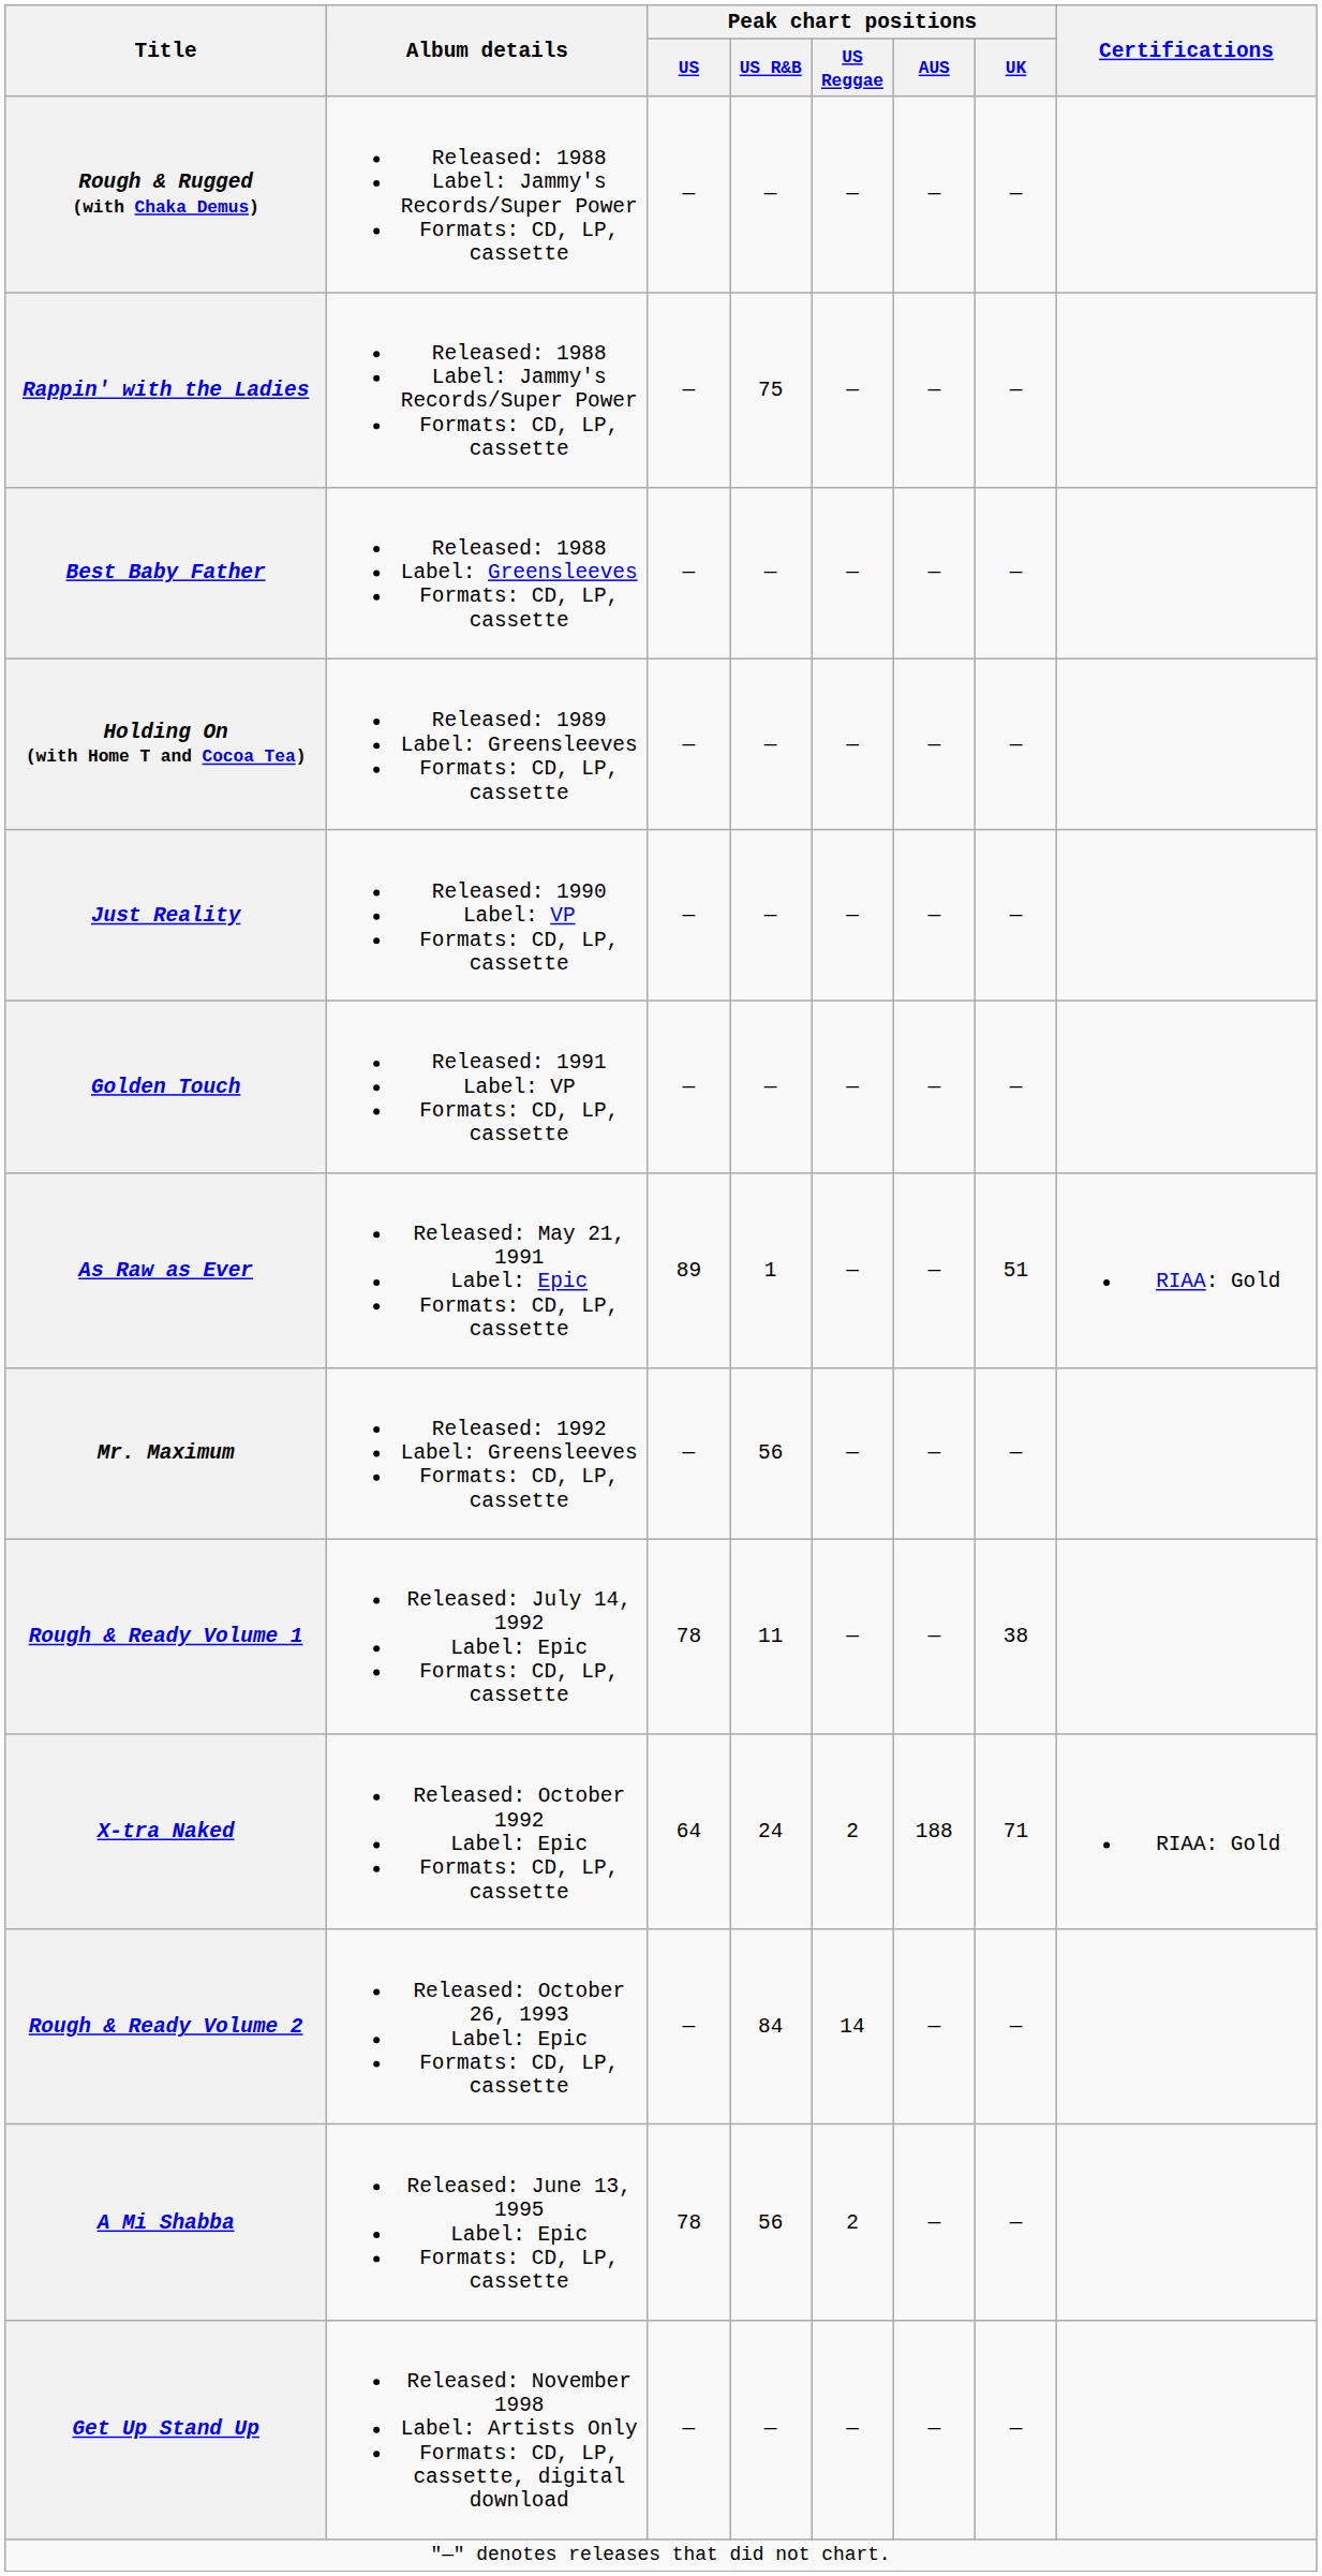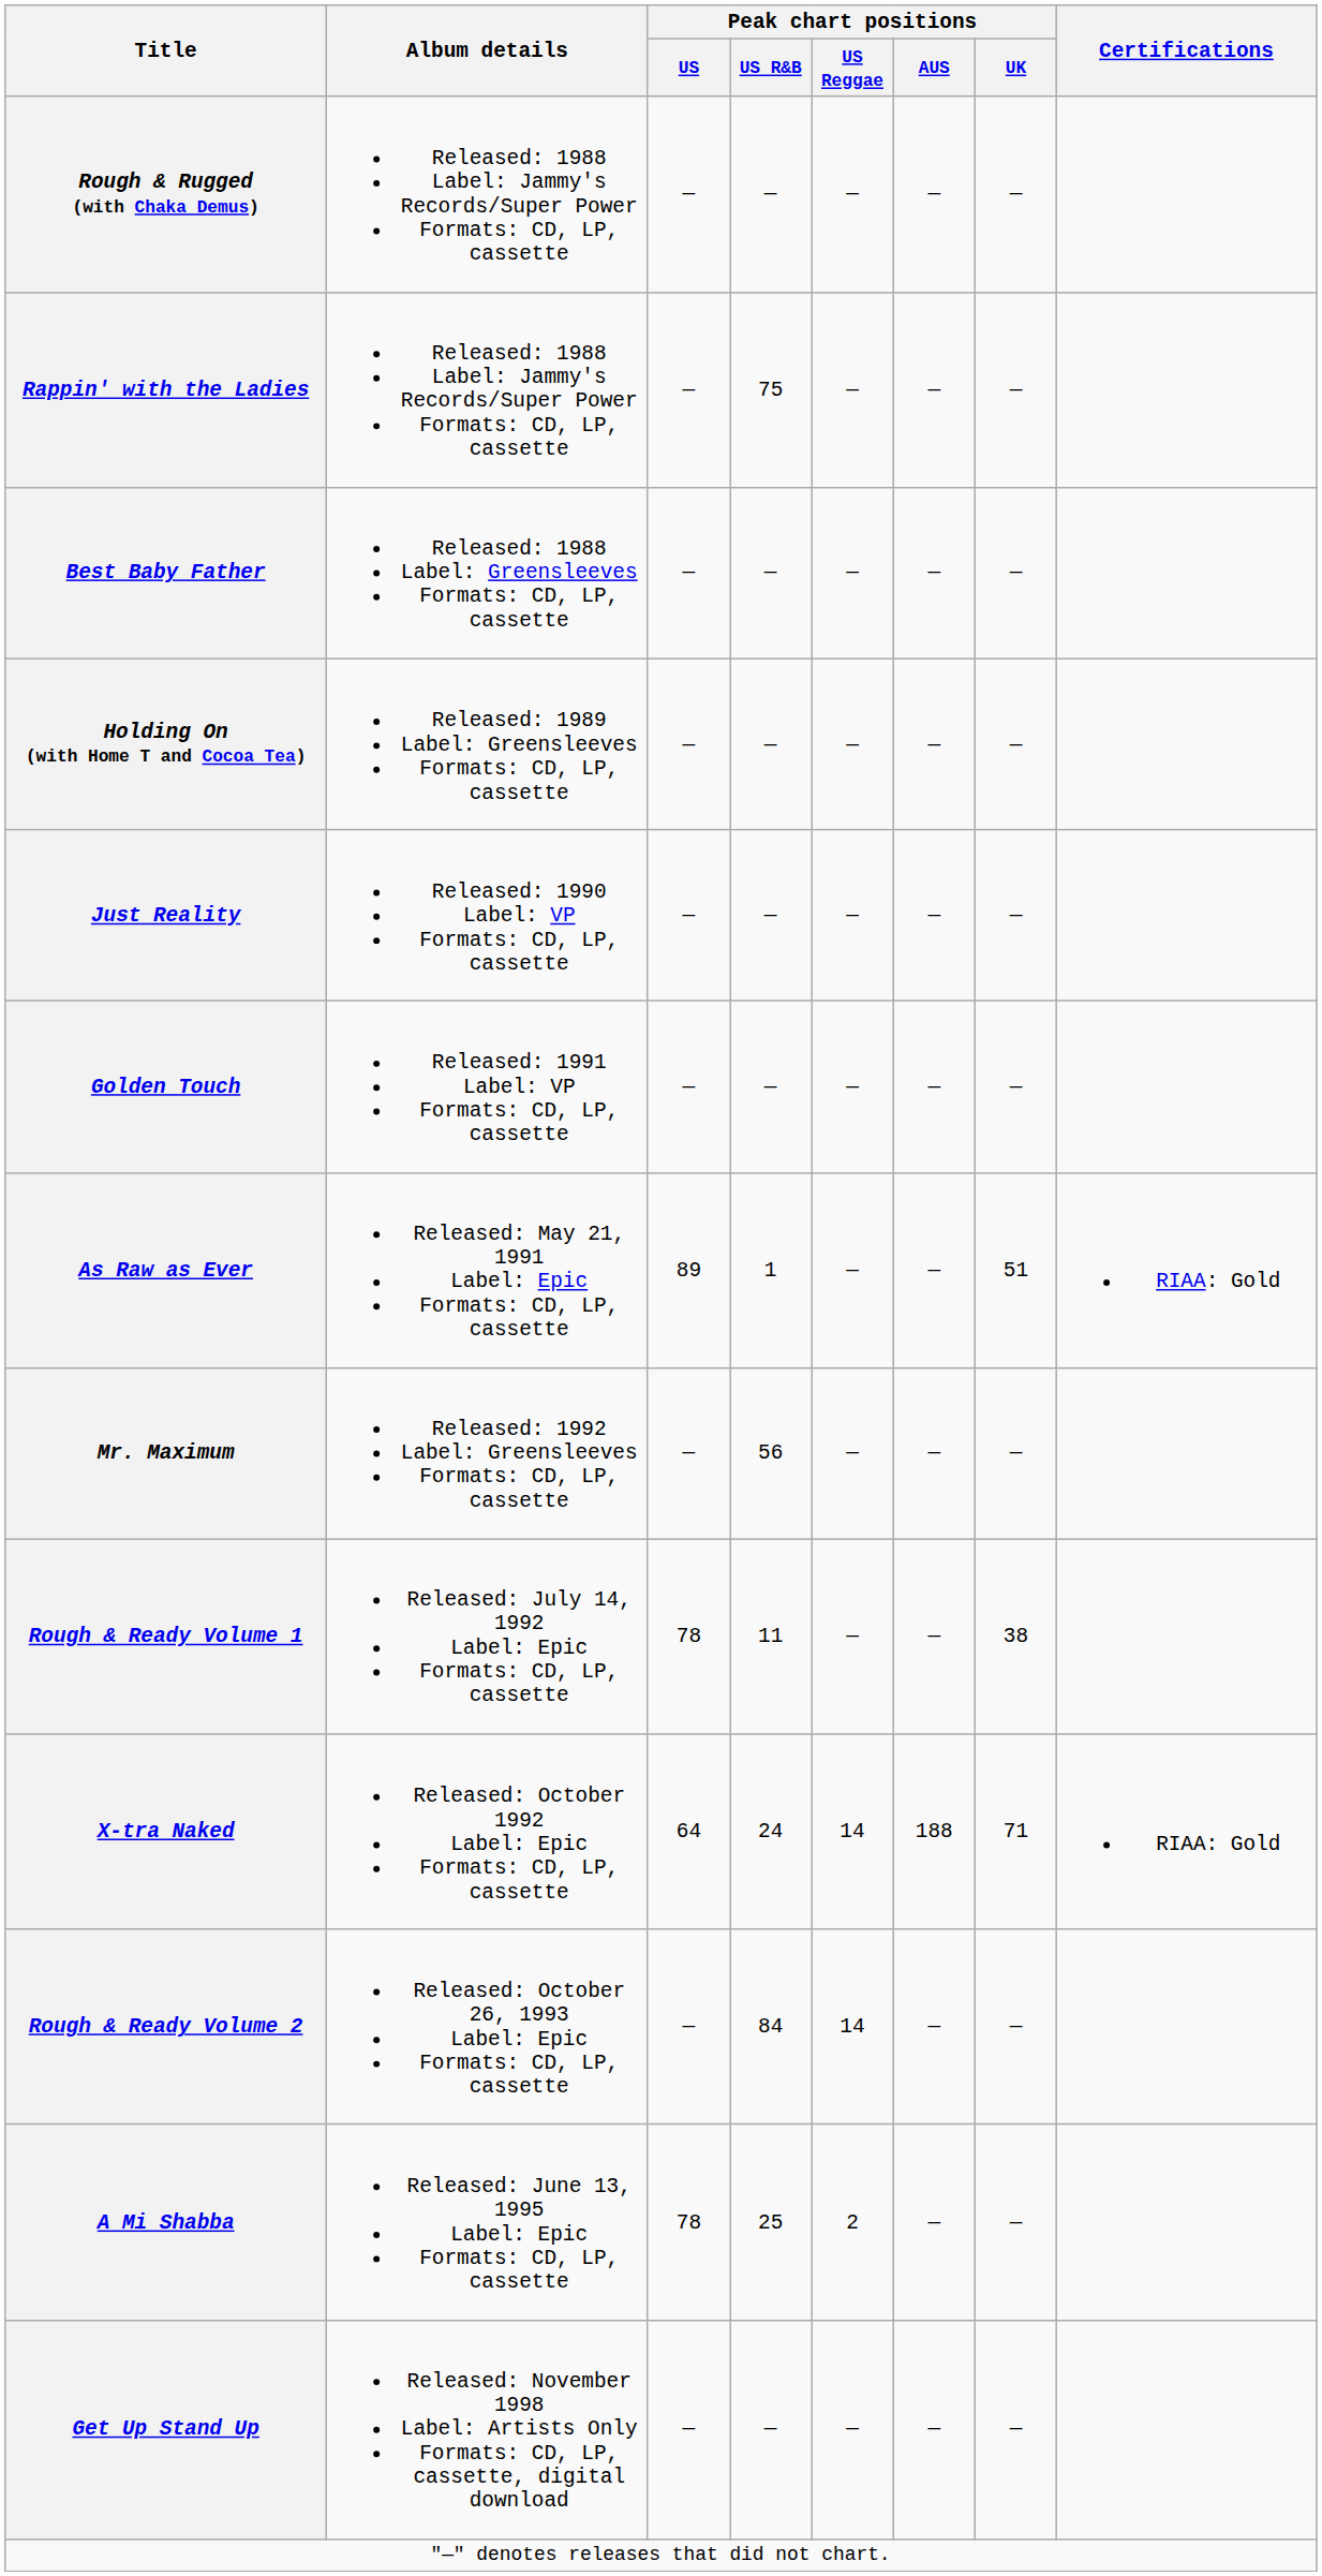X-tra Naked | Peak chart positions / US Reggae: 2 -> 14
A Mi Shabba | Peak chart positions / US R&B: 56 -> 25
